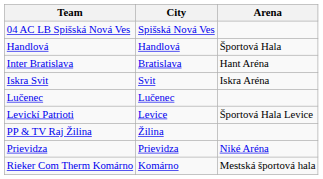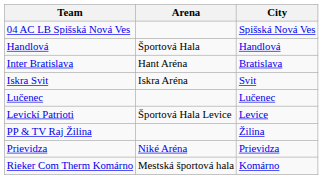columns swapped: City <-> Arena
